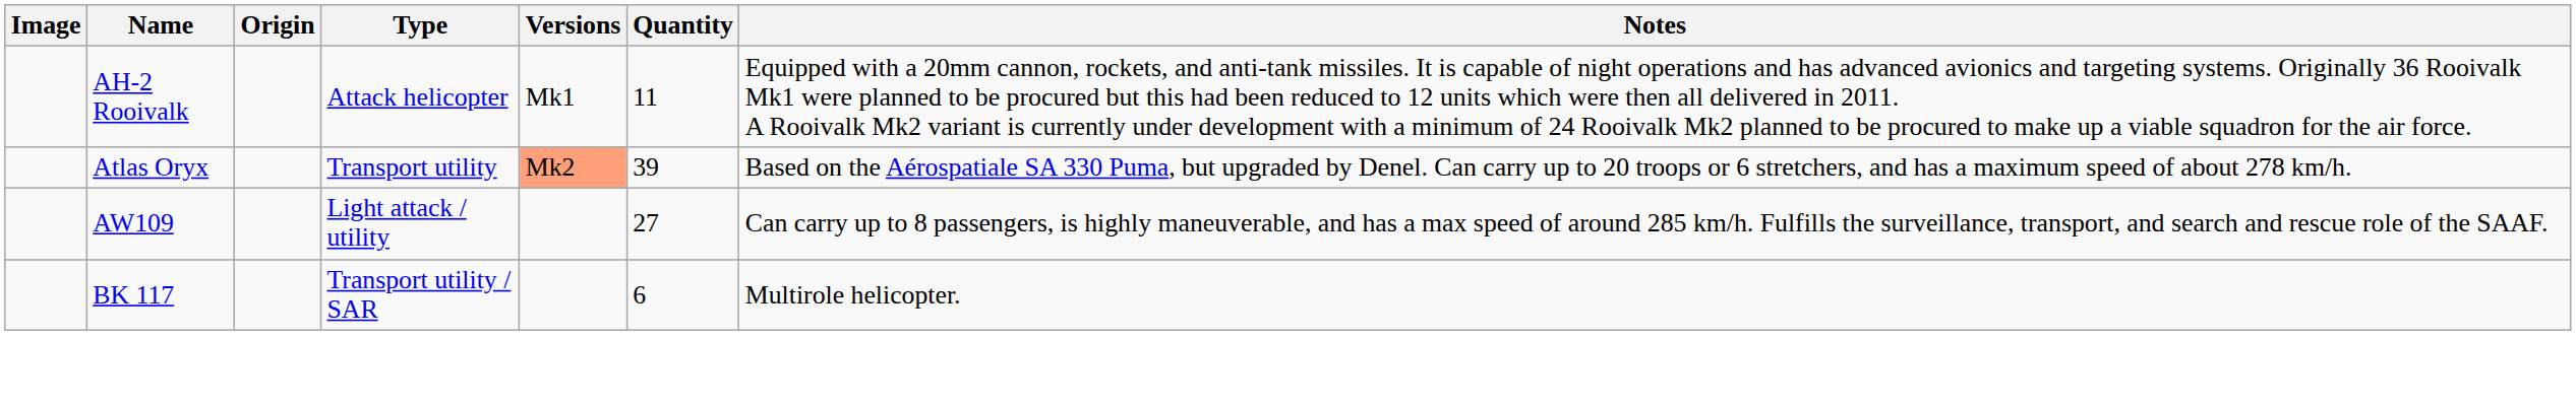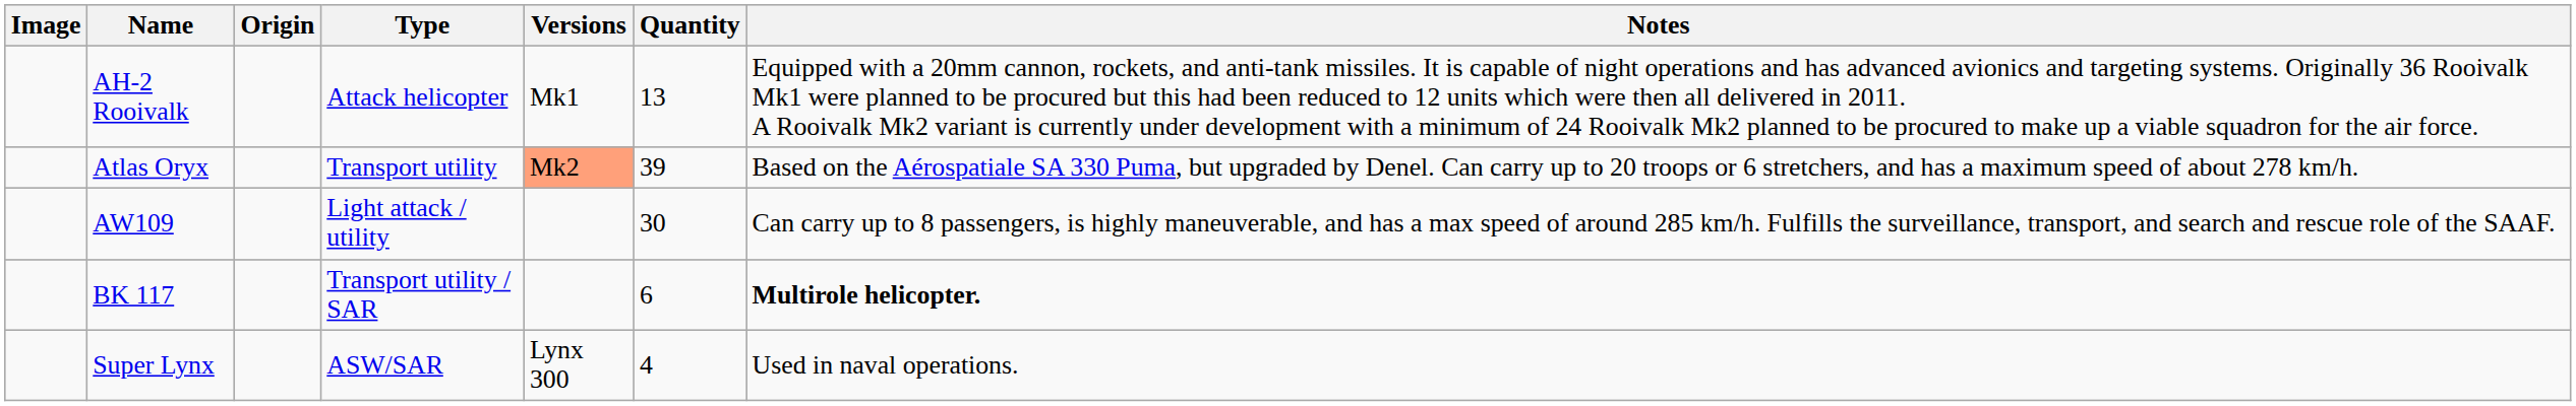AH-2 Rooivalk | Quantity: 11 -> 13
AW109 | Quantity: 27 -> 30
BK 117 | Notes: normal -> bold
+ row: Super Lynx | ASW/SAR | Lynx 300 | 4 | Used in naval operations.
